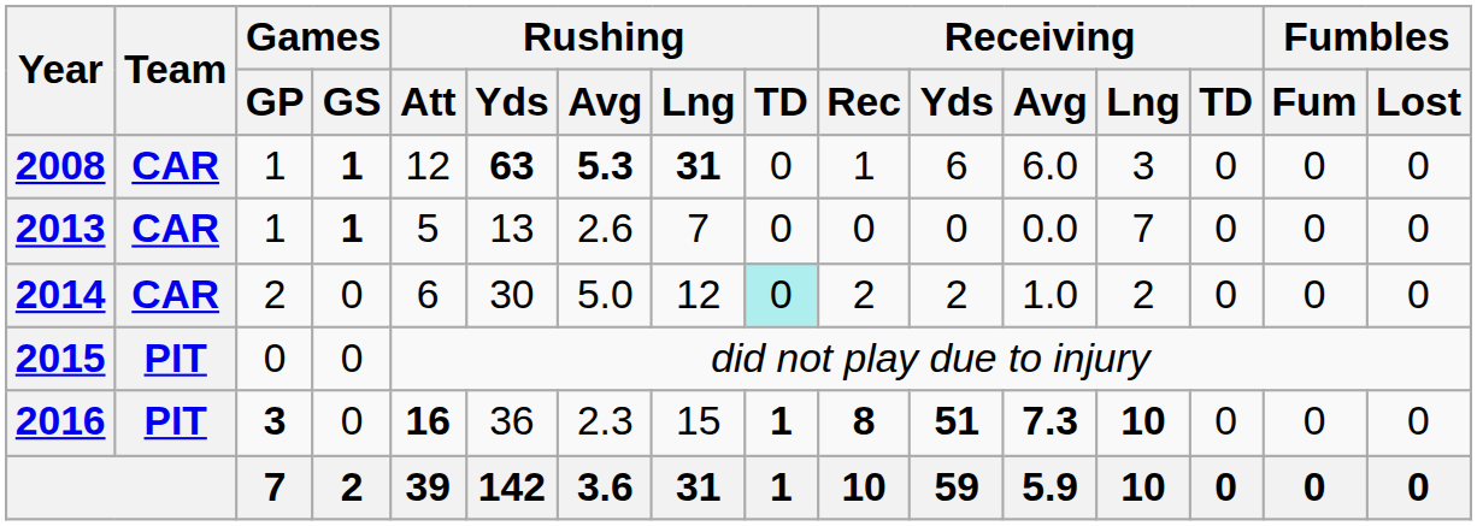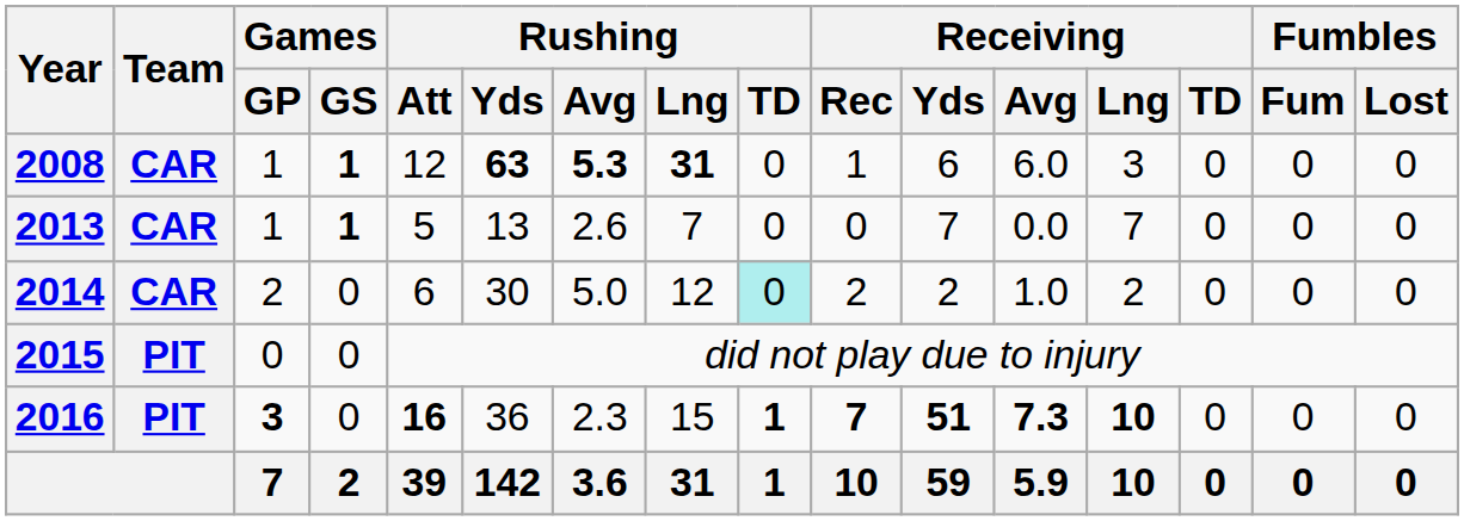2013 | Receiving / Yds: 0 -> 7
2016 | Receiving / Rec: 8 -> 7
